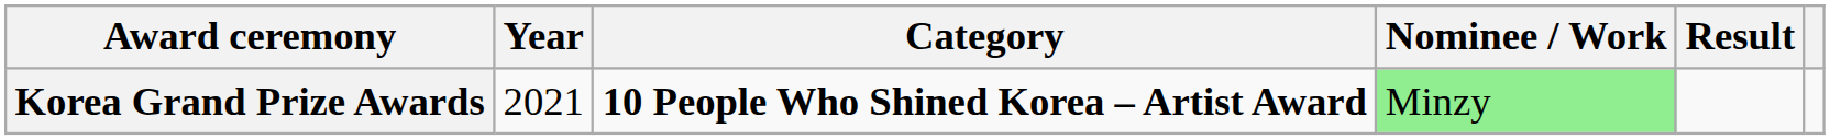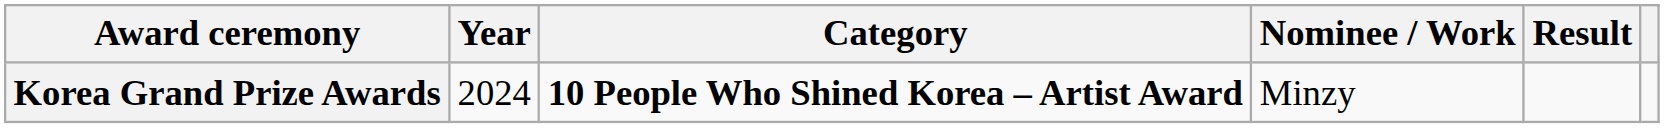Korea Grand Prize Awards | Year: 2021 -> 2024
Korea Grand Prize Awards | Nominee / Work: lightgreen background -> no background
